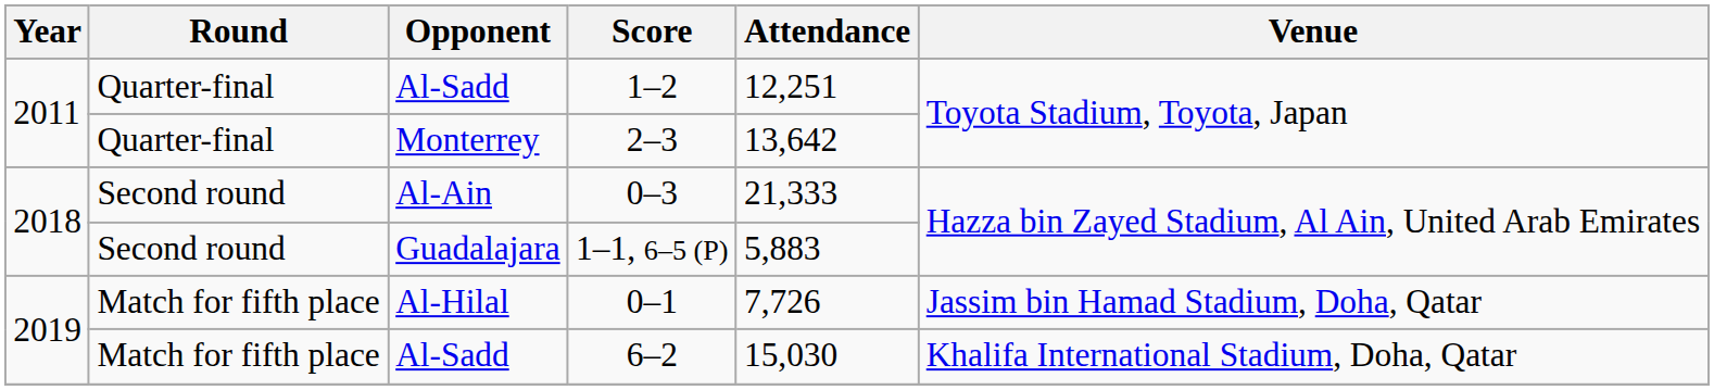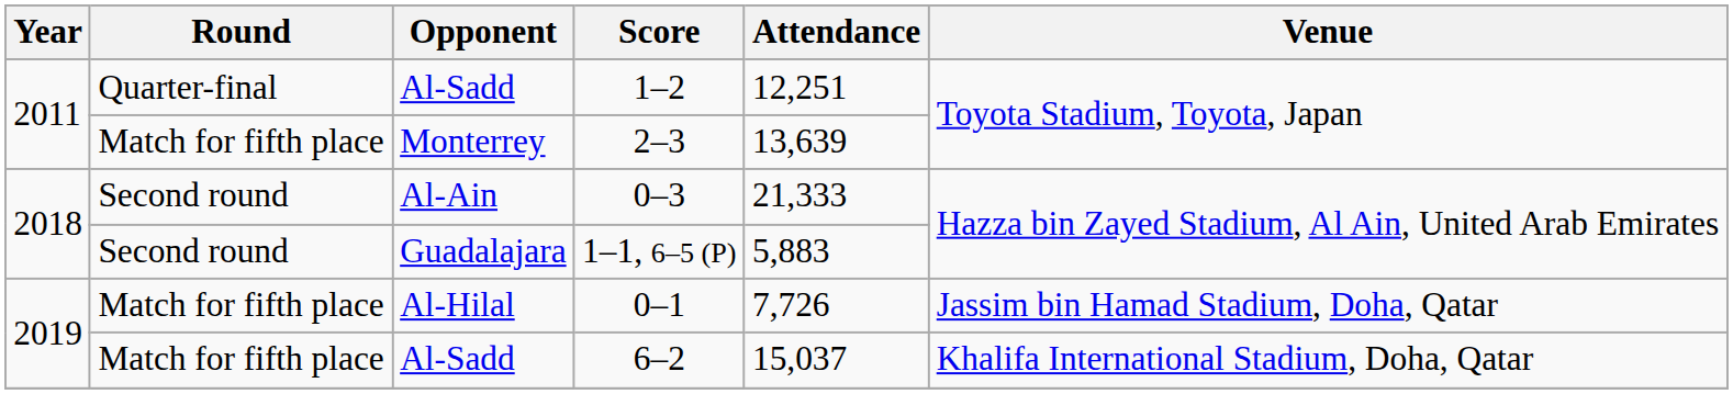2–3 | Round: Quarter-final -> Match for fifth place
2–3 | Attendance: 13,642 -> 13,639
6–2 | Attendance: 15,030 -> 15,037
